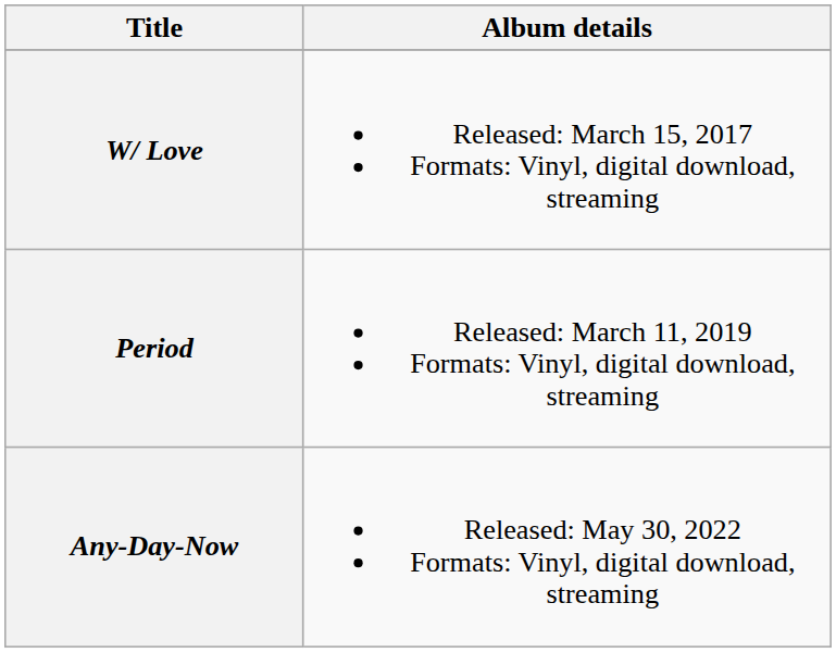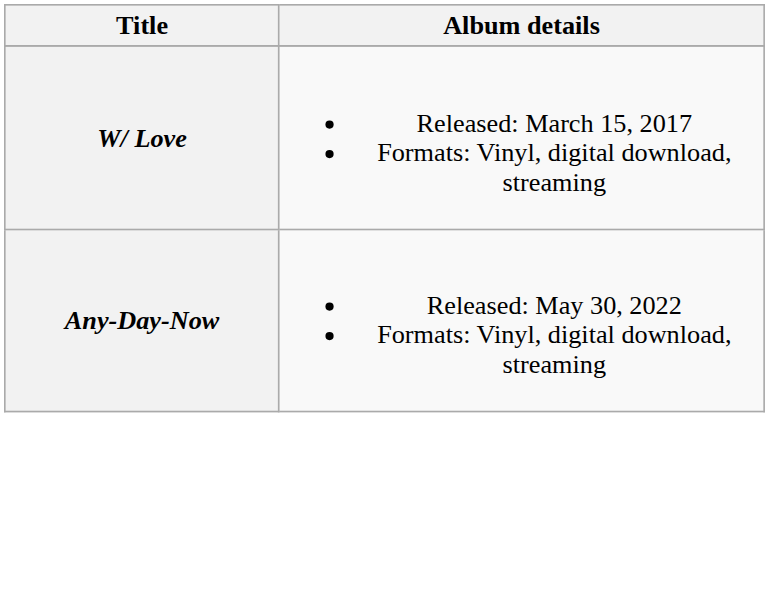- row: Period | Released: March 11, 2019 Formats: Vinyl, digital download, streaming
